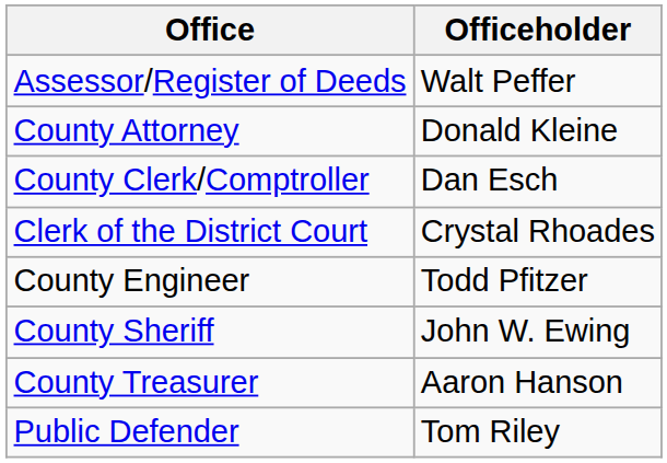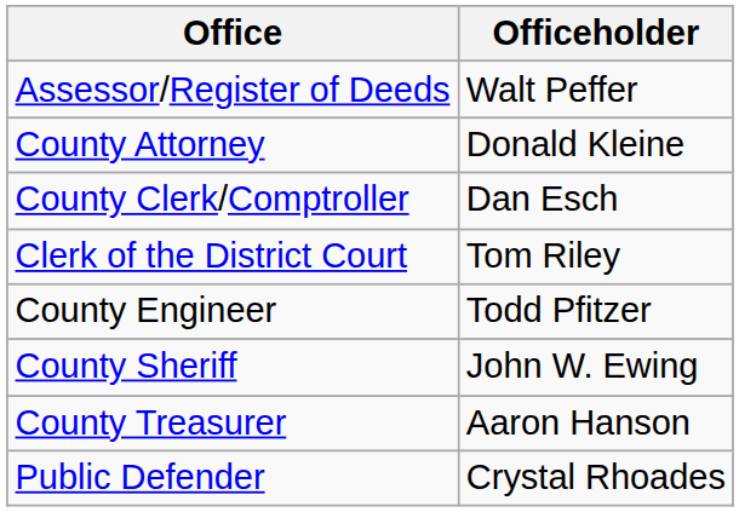Clerk of the District Court | Officeholder: Crystal Rhoades -> Tom Riley
Public Defender | Officeholder: Tom Riley -> Crystal Rhoades
